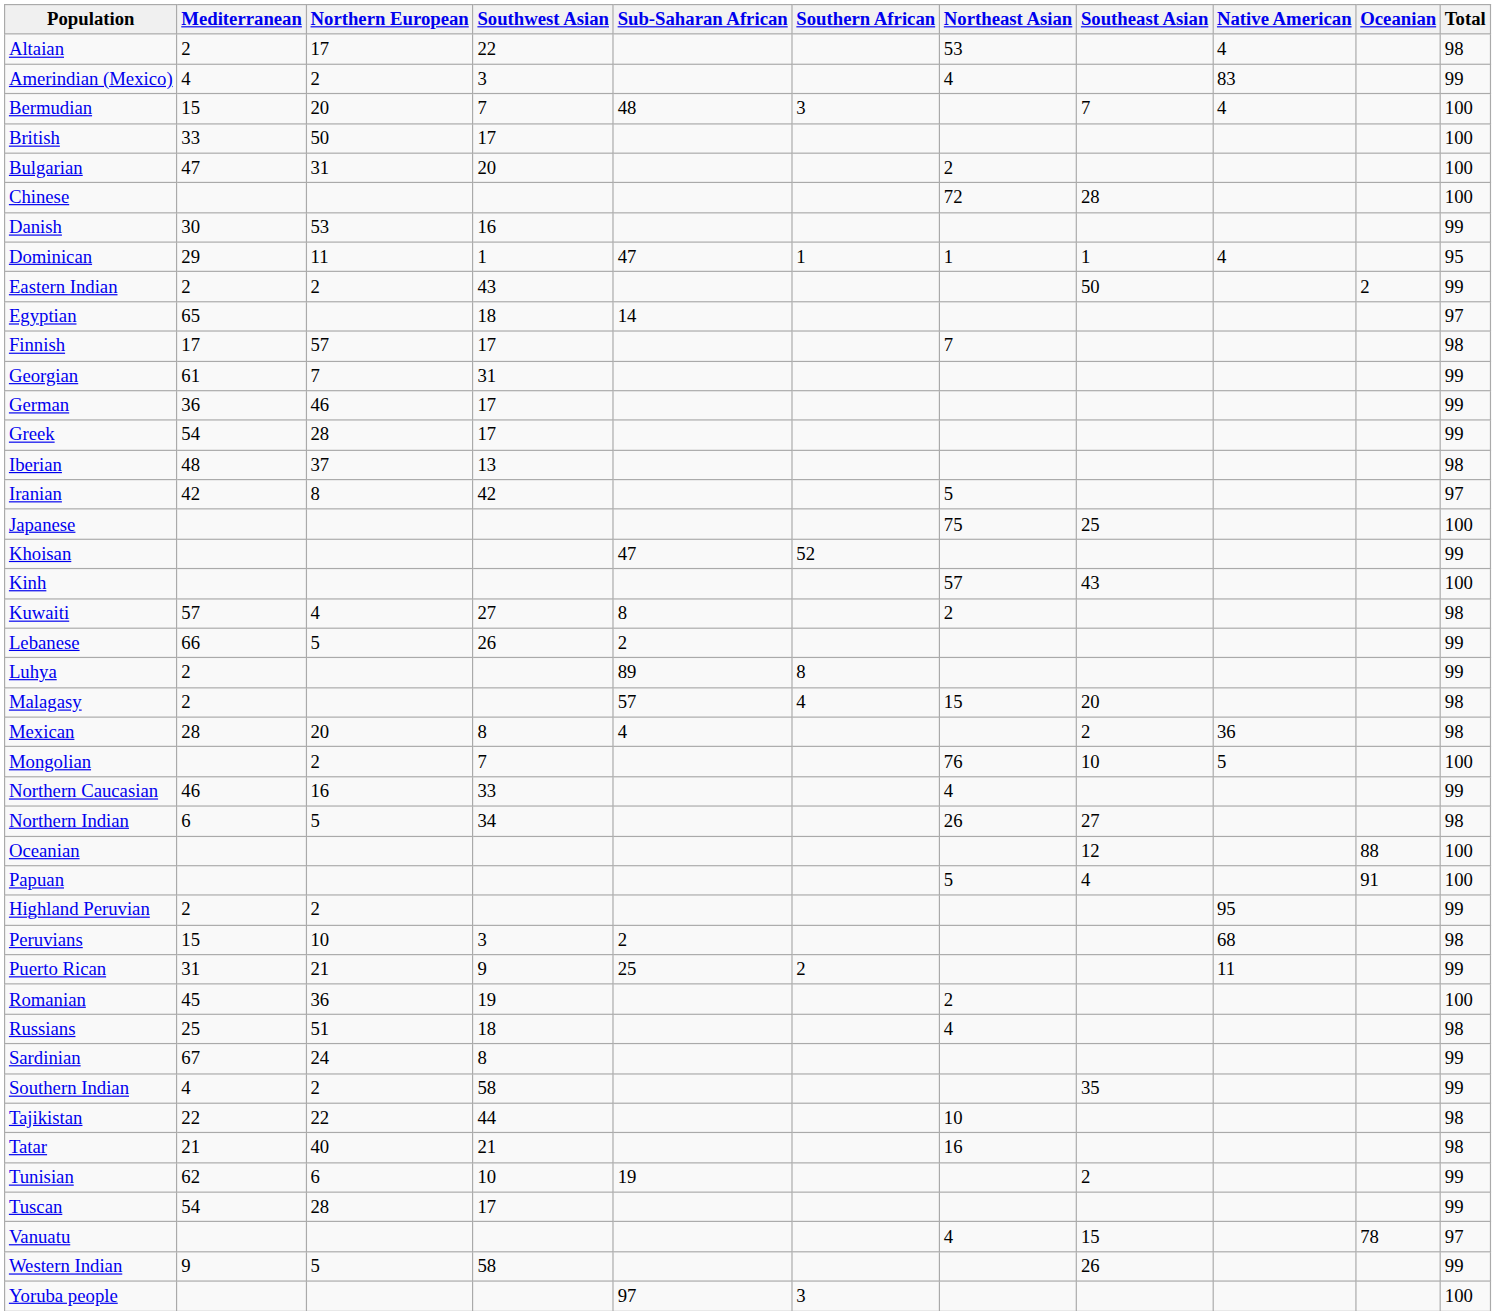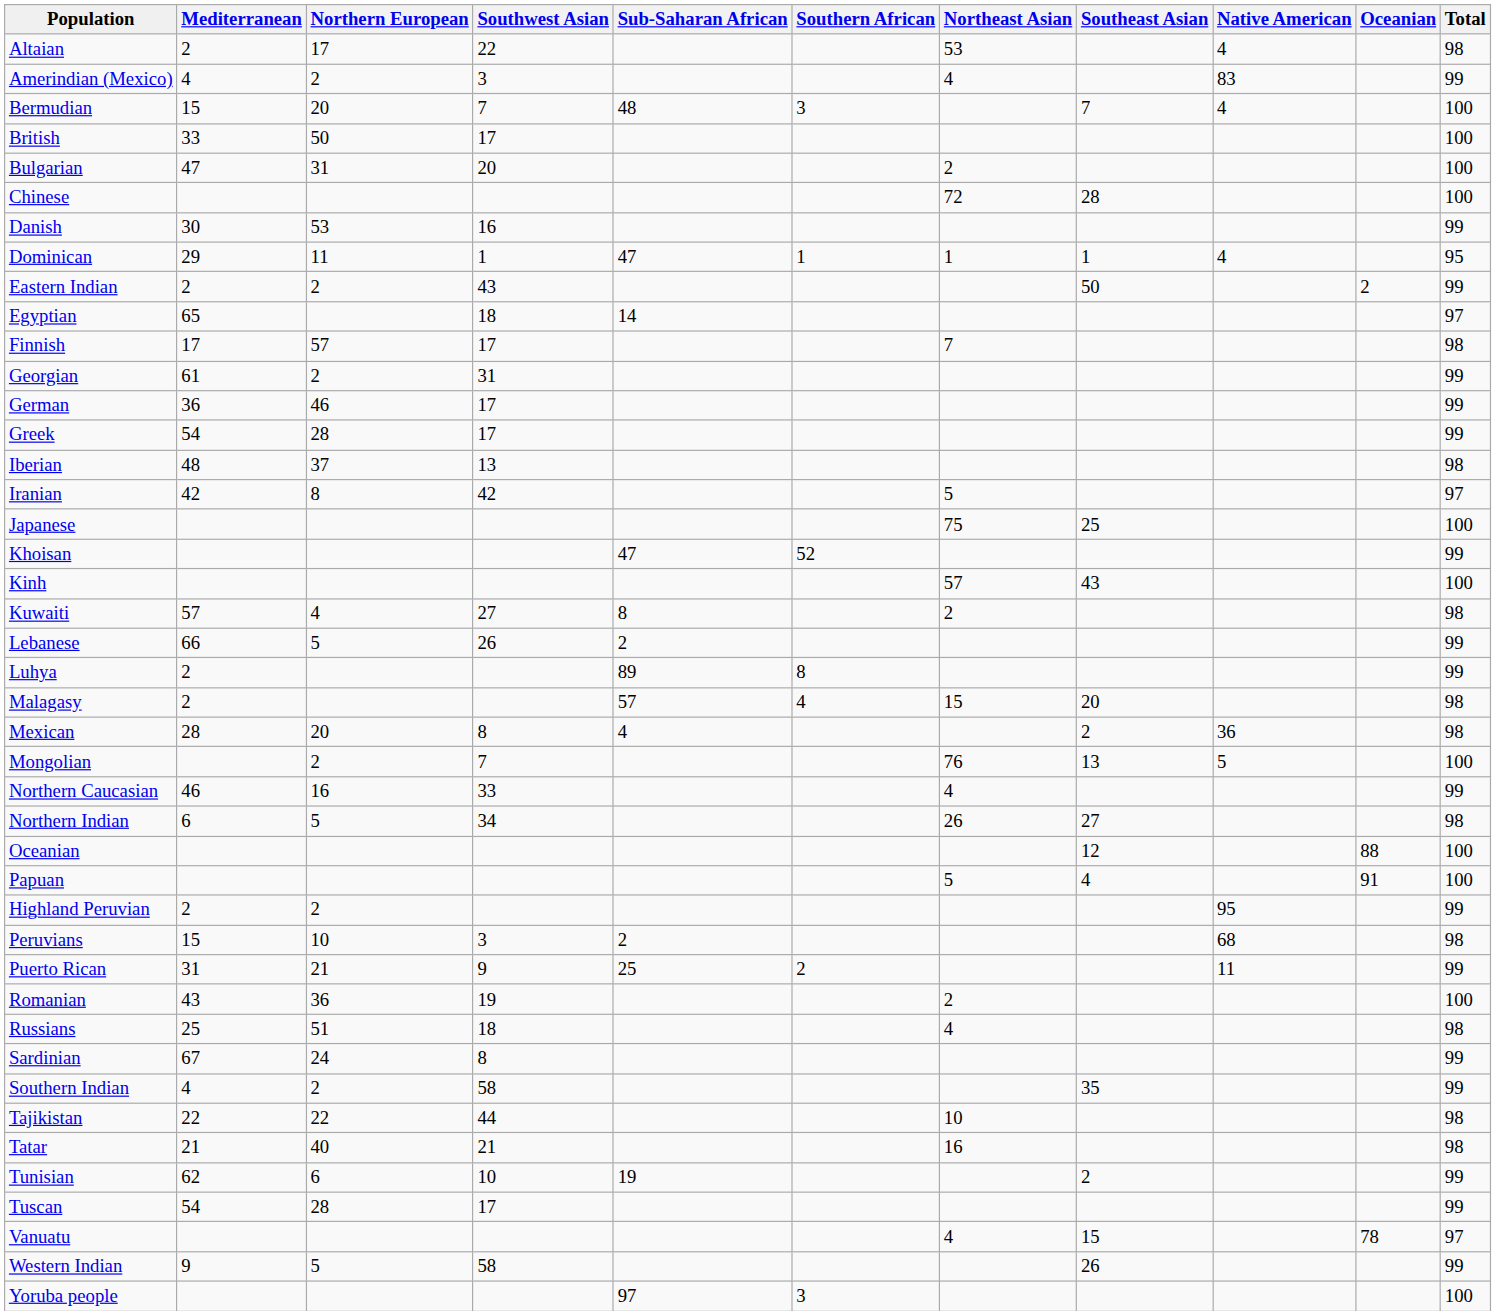Georgian | Northern European: 7 -> 2
Mongolian | Southeast Asian: 10 -> 13
Romanian | Mediterranean: 45 -> 43
